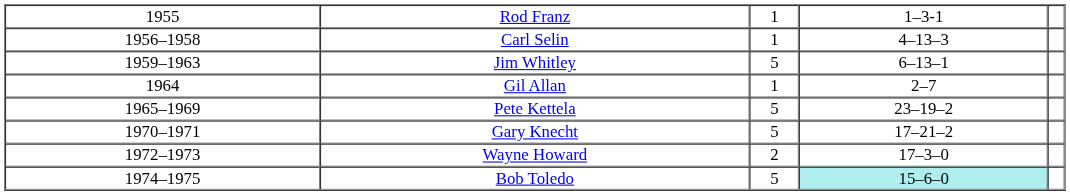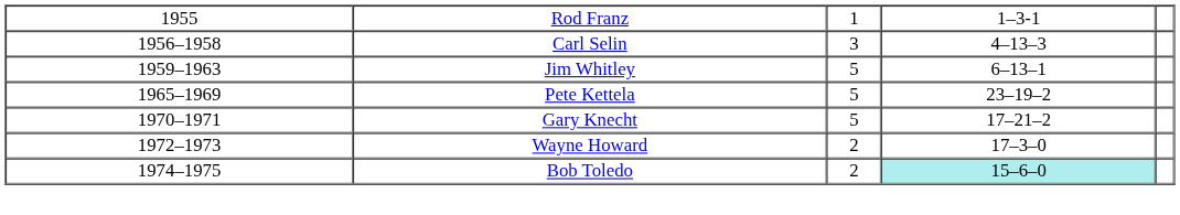Carl Selin | column 3: 1 -> 3
- row: 1964 | Gil Allan | 1 | 2–7
Bob Toledo | column 3: 5 -> 2
